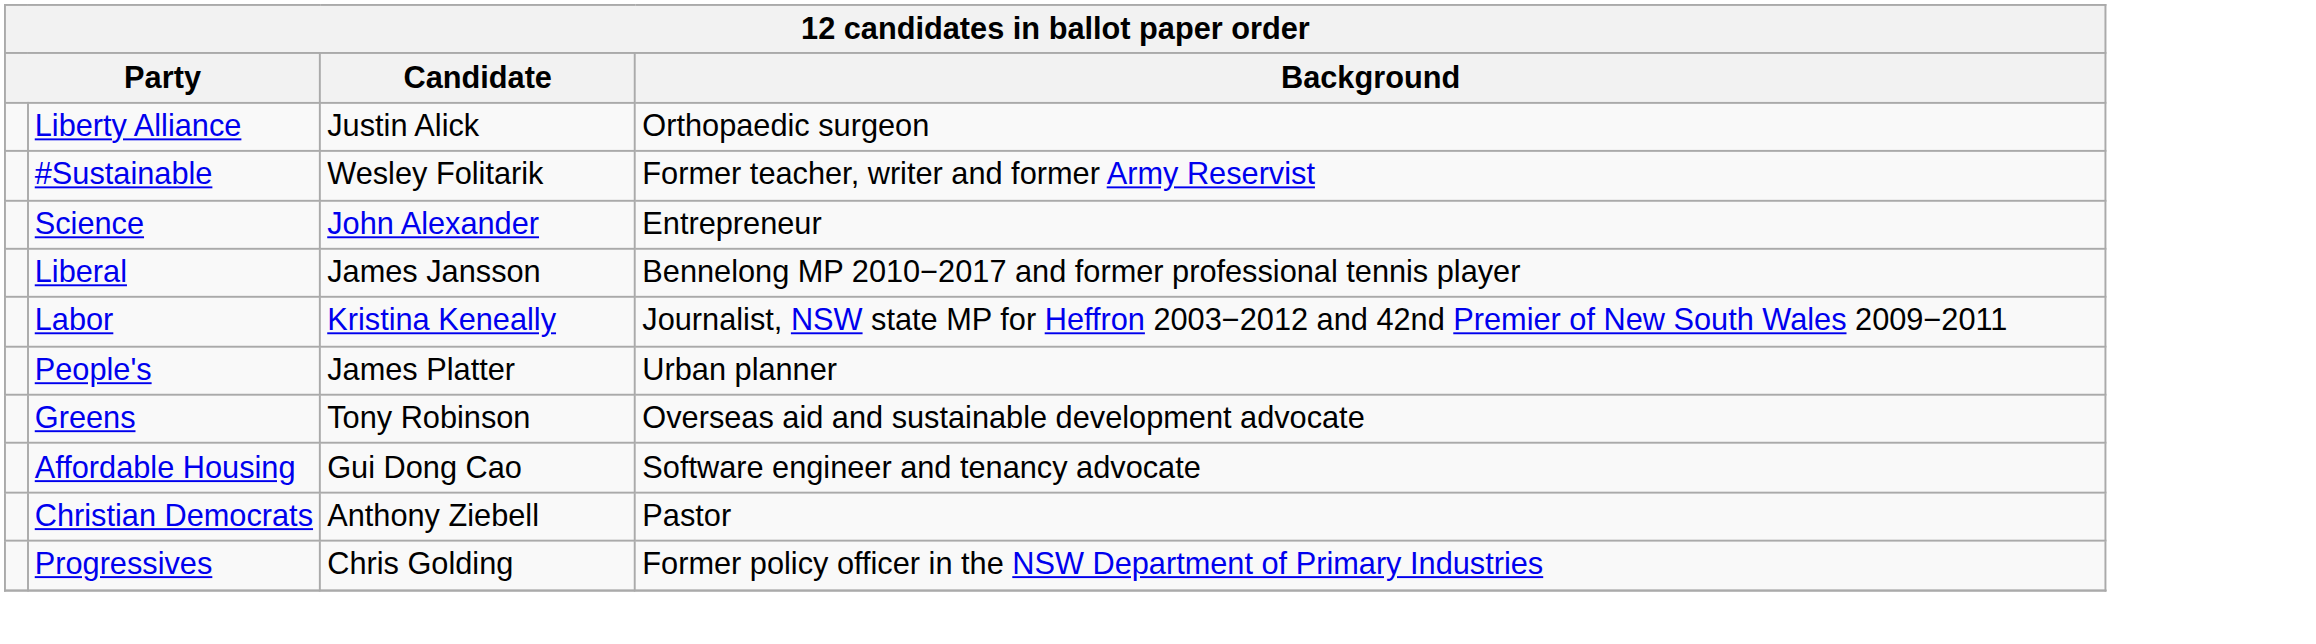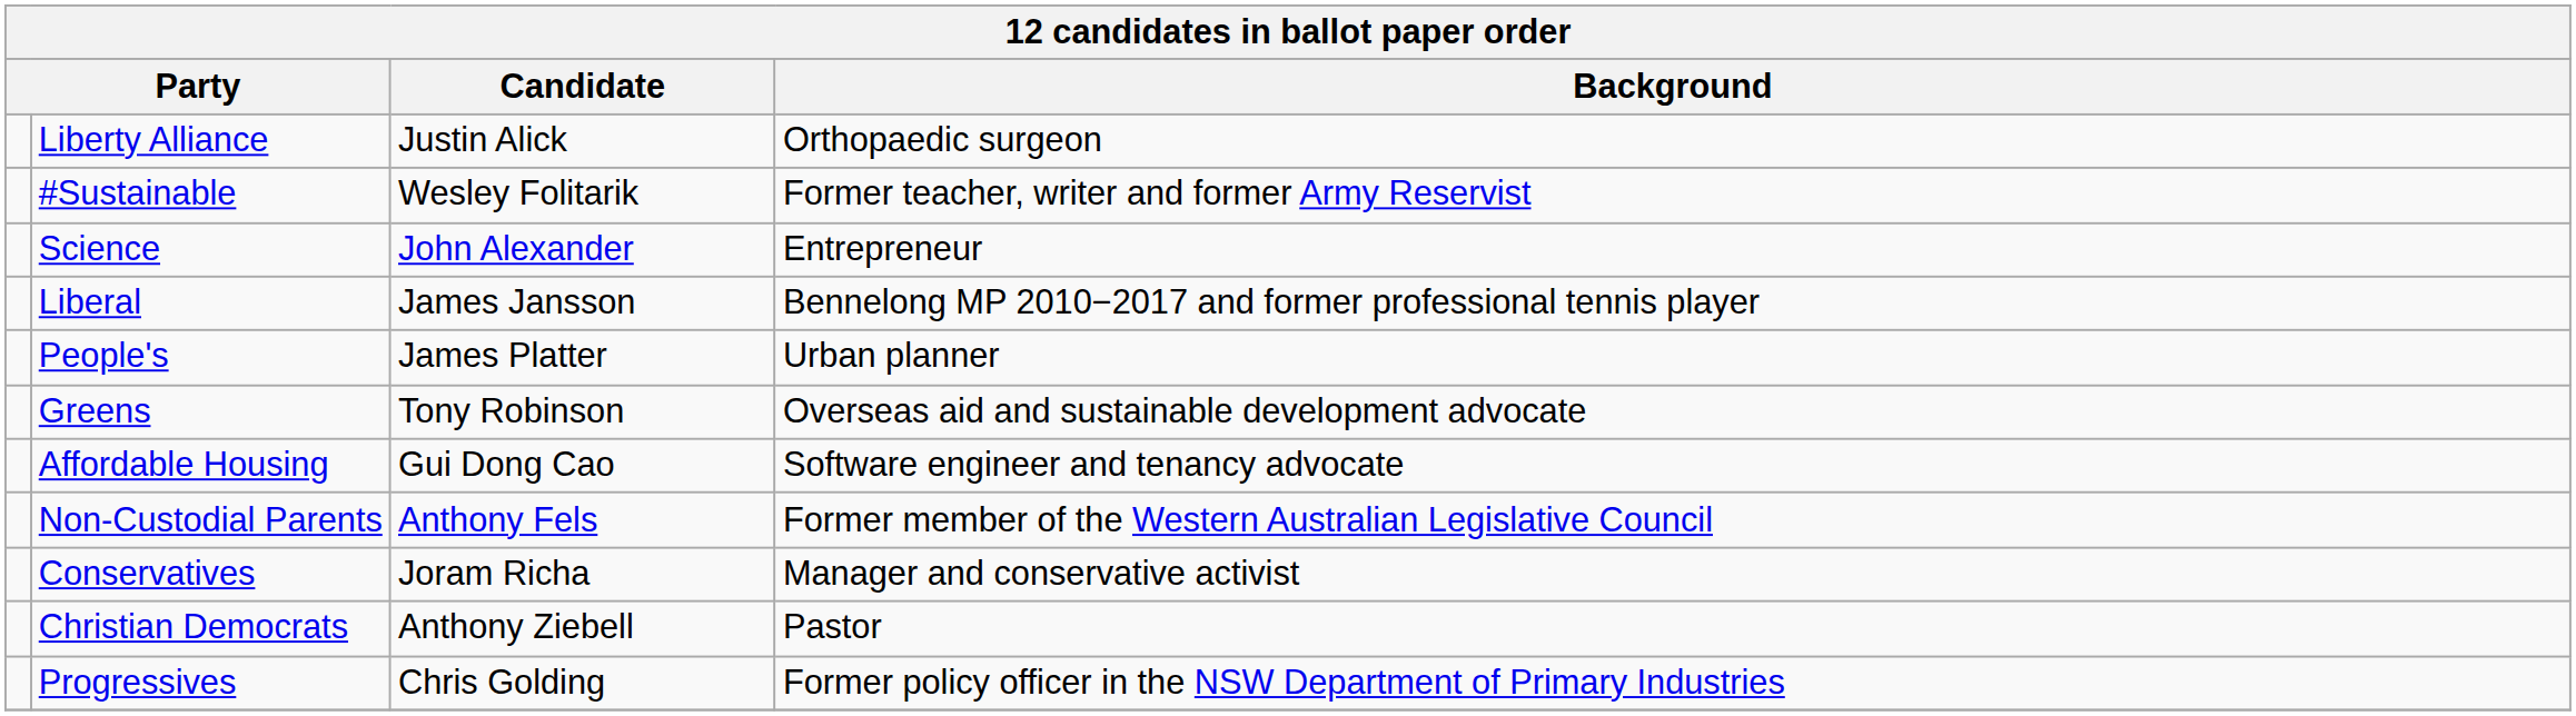- row: Labor | Kristina Keneally | Journalist, NSW state MP for Heffron 2003−2012 and 42nd Premier of New South Wales 2009−2011
+ row: Non-Custodial Parents | Anthony Fels | Former member of the Western Australian Legislative Council
+ row: Conservatives | Joram Richa | Manager and conservative activist
